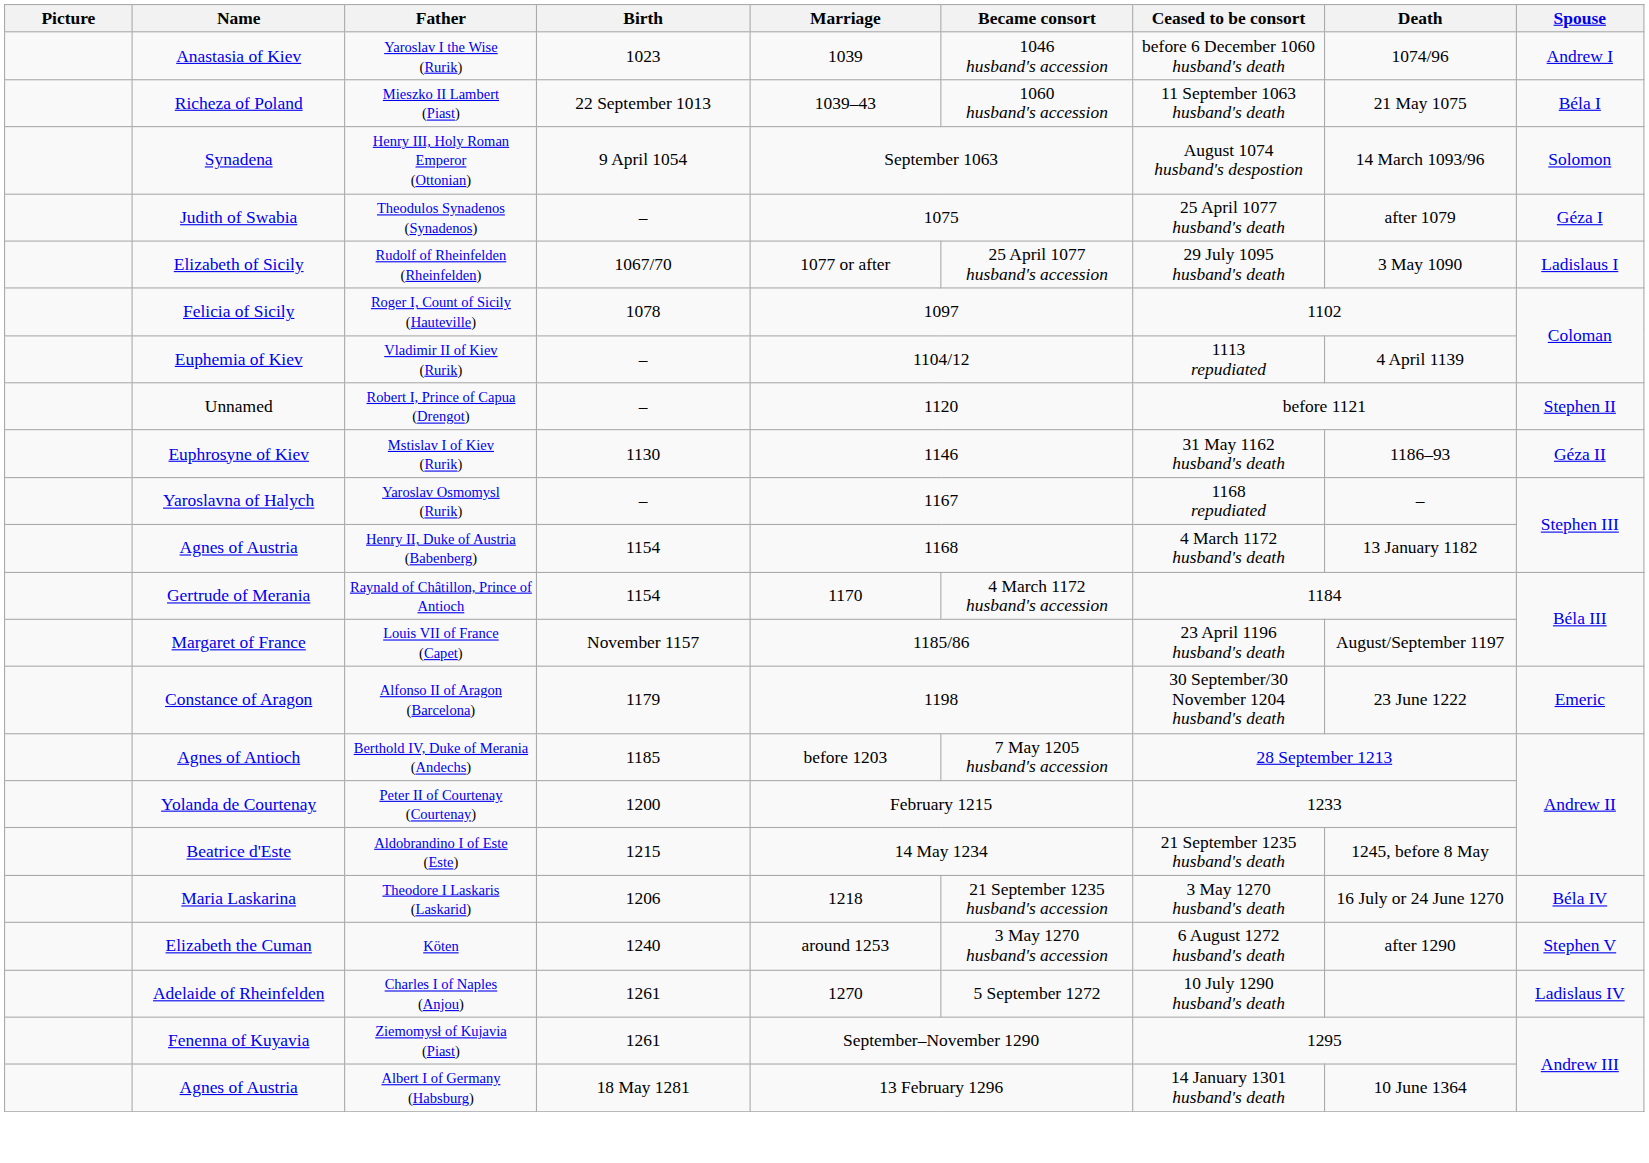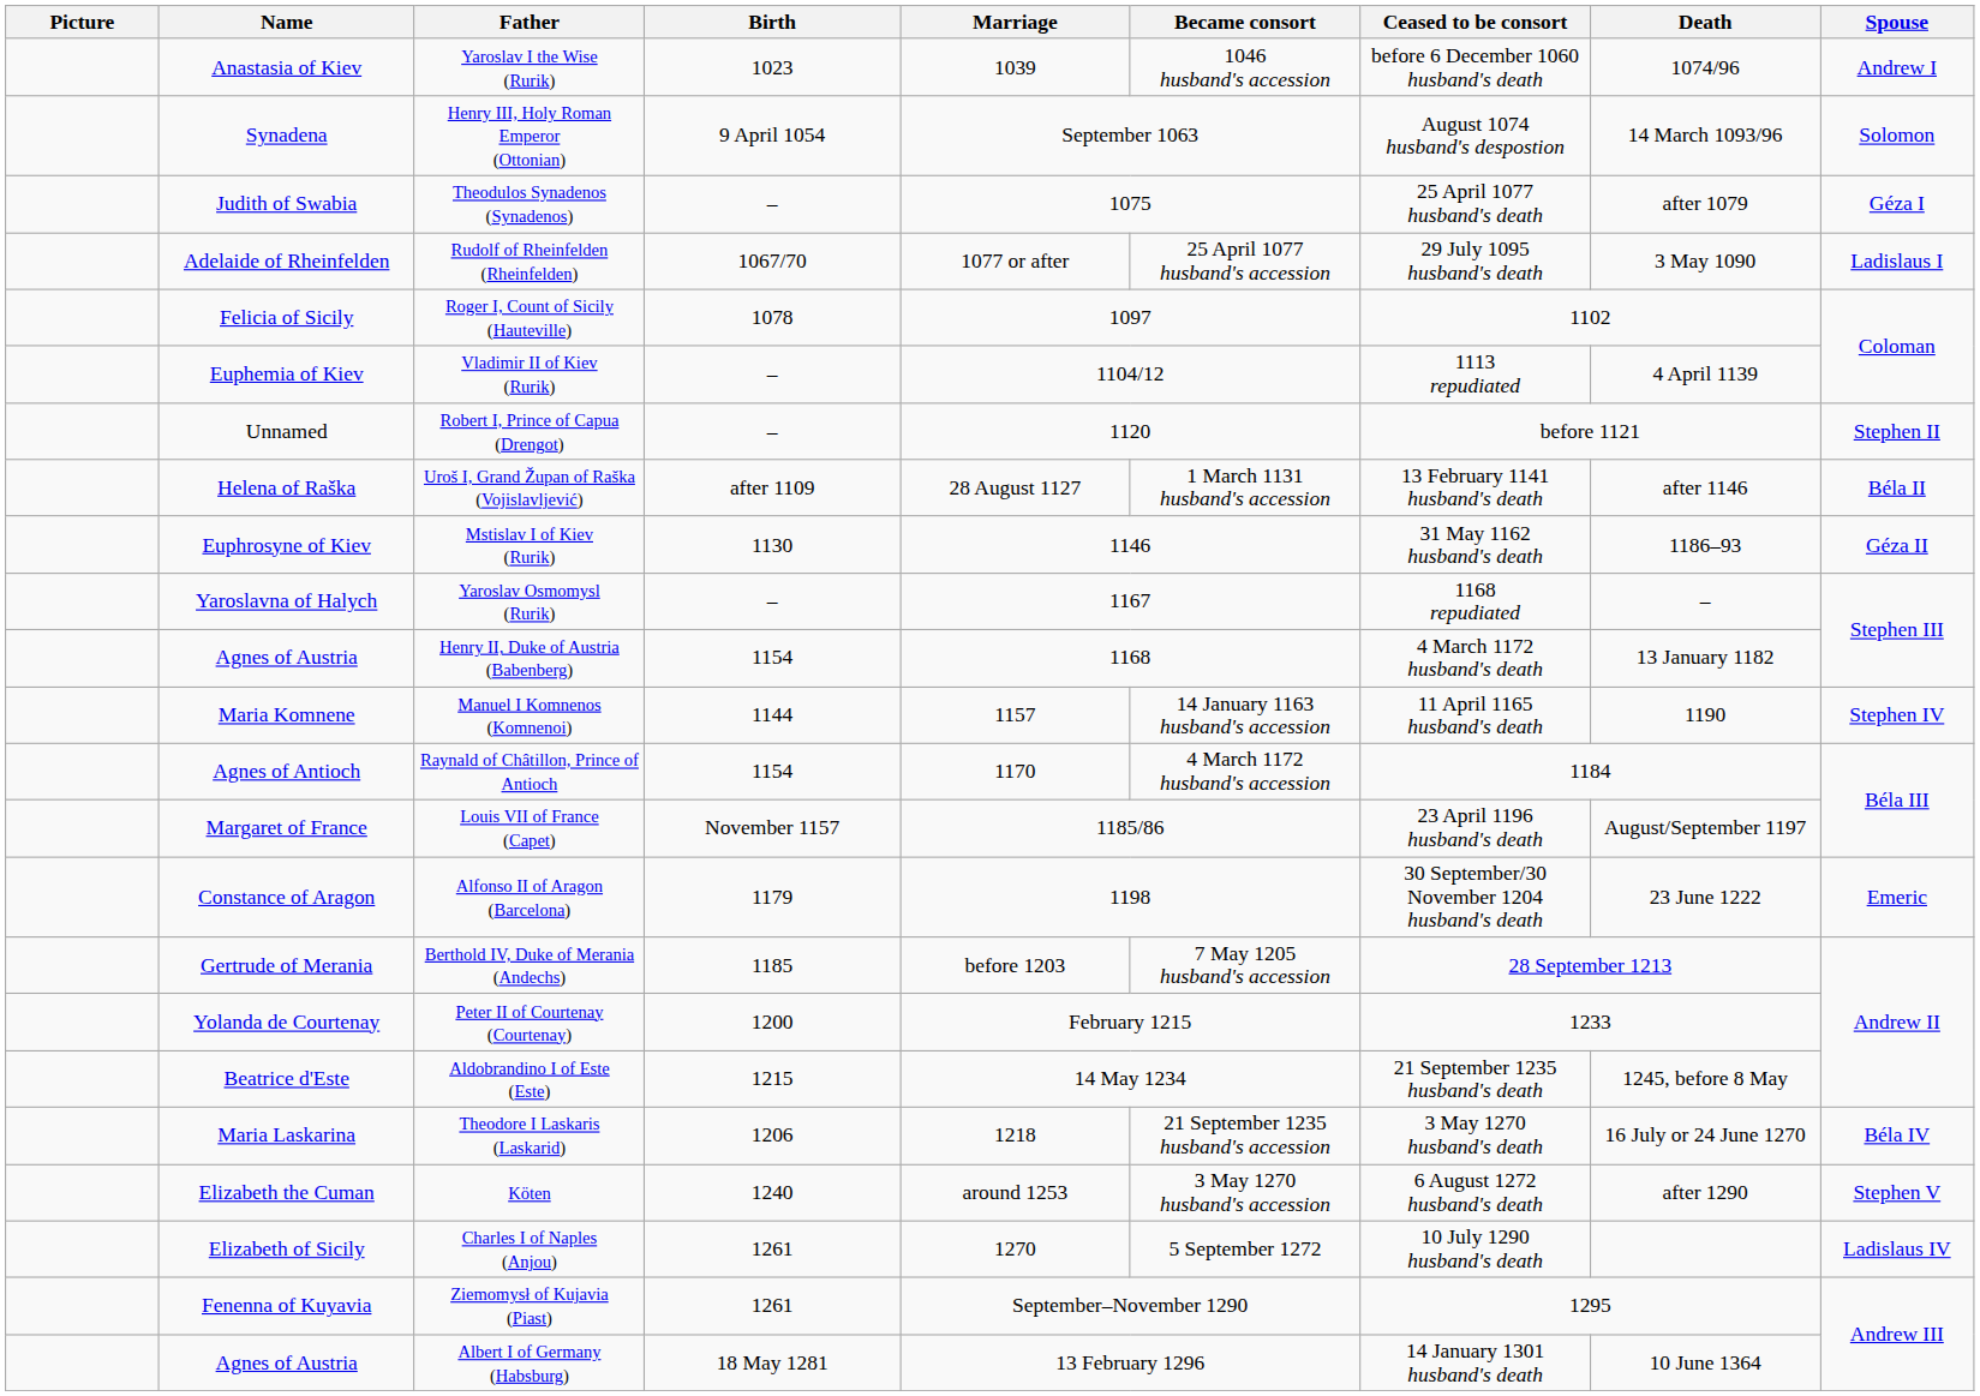- row: Richeza of Poland | Mieszko II Lambert (Piast) | 22 September 1013 | 1039–43 | 1060 husband's accession | 11 September 1063 husband's death | 21 May 1075 | Béla I
Rudolf of Rheinfelden (Rheinfelden) | Name: Elizabeth of Sicily -> Adelaide of Rheinfelden
+ row: Helena of Raška | Uroš I, Grand Župan of Raška (Vojislavljević) | after 1109 | 28 August 1127 | 1 March 1131 husband's accession | 13 February 1141 husband's death | after 1146 | Béla II
+ row: Maria Komnene | Manuel I Komnenos (Komnenoi) | 1144 | 1157 | 14 January 1163 husband's accession | 11 April 1165 husband's death | 1190 | Stephen IV
Raynald of Châtillon, Prince of Antioch | Name: Gertrude of Merania -> Agnes of Antioch
Berthold IV, Duke of Merania (Andechs) | Name: Agnes of Antioch -> Gertrude of Merania
Charles I of Naples (Anjou) | Name: Adelaide of Rheinfelden -> Elizabeth of Sicily
